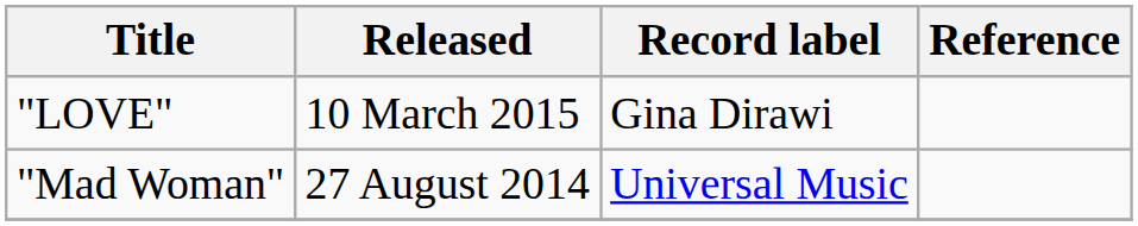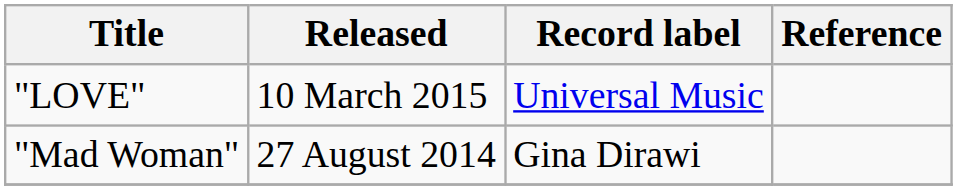"LOVE" | Record label: Gina Dirawi -> Universal Music
"Mad Woman" | Record label: Universal Music -> Gina Dirawi
